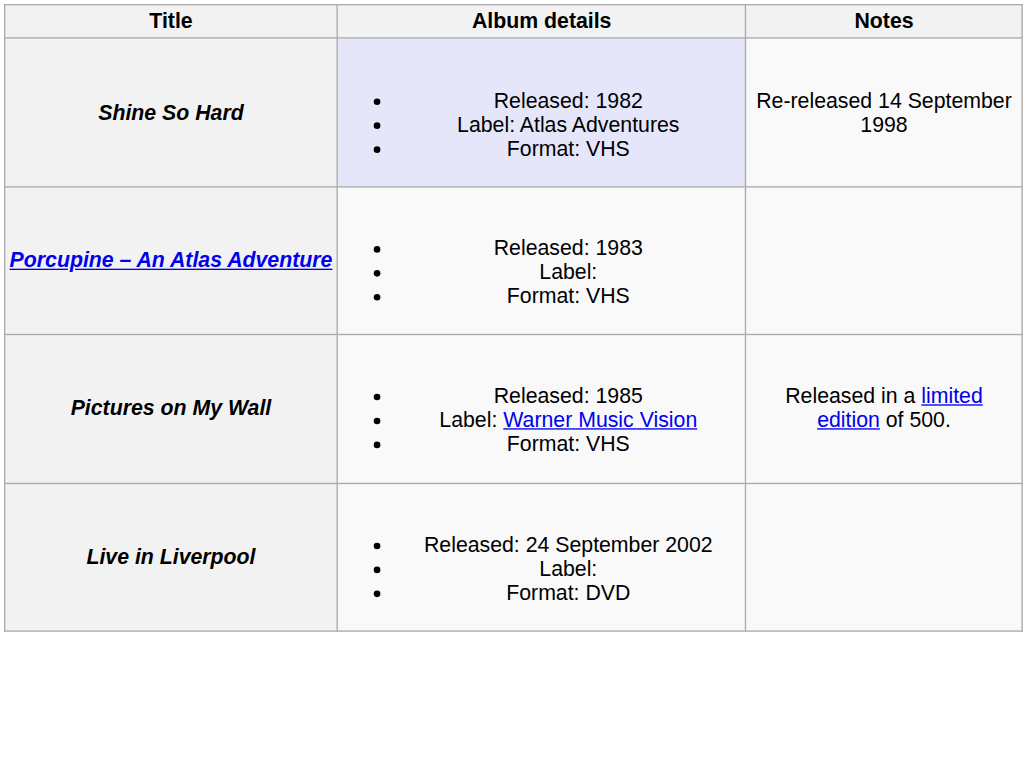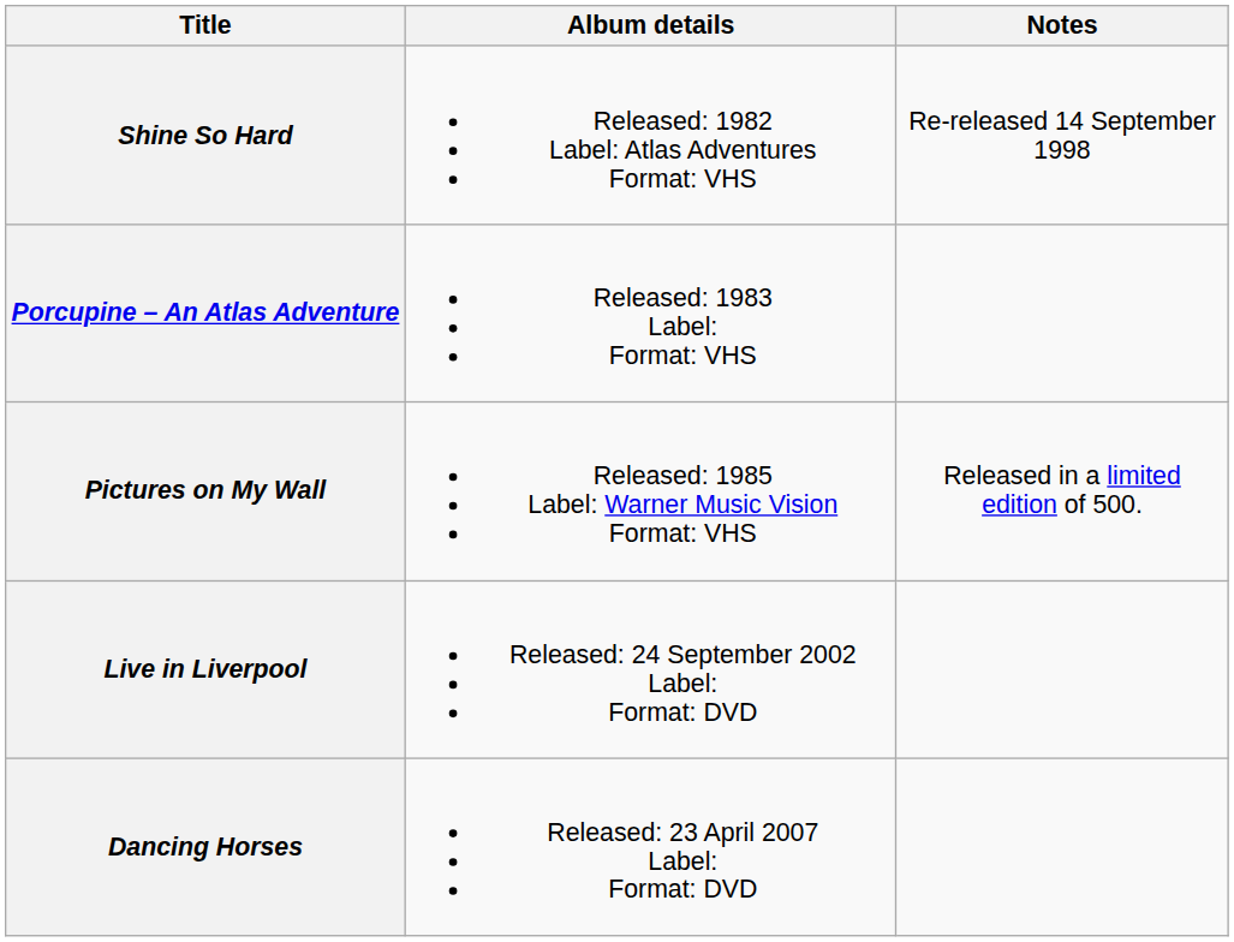Shine So Hard | Album details: lavender background -> no background
+ row: Dancing Horses | Released: 23 April 2007 Label: Format: DVD
